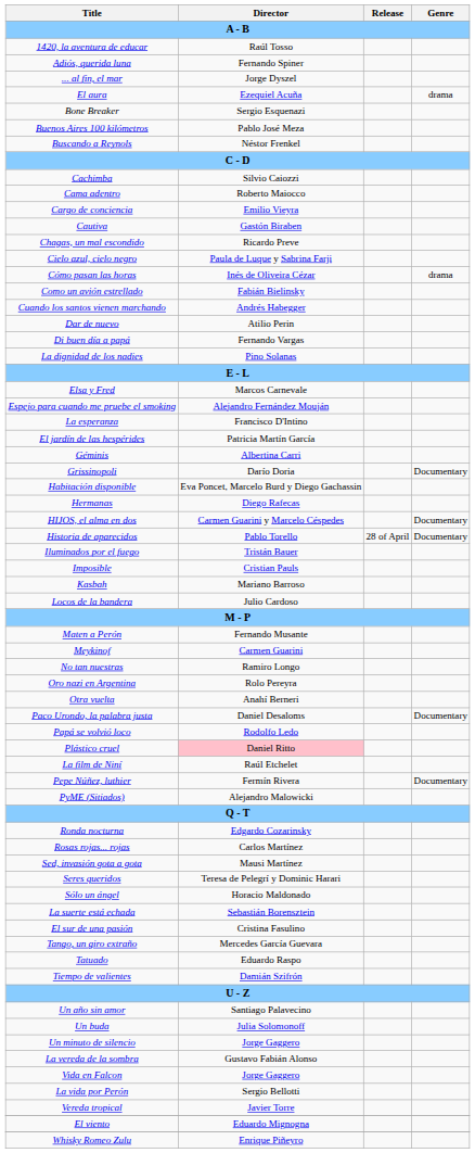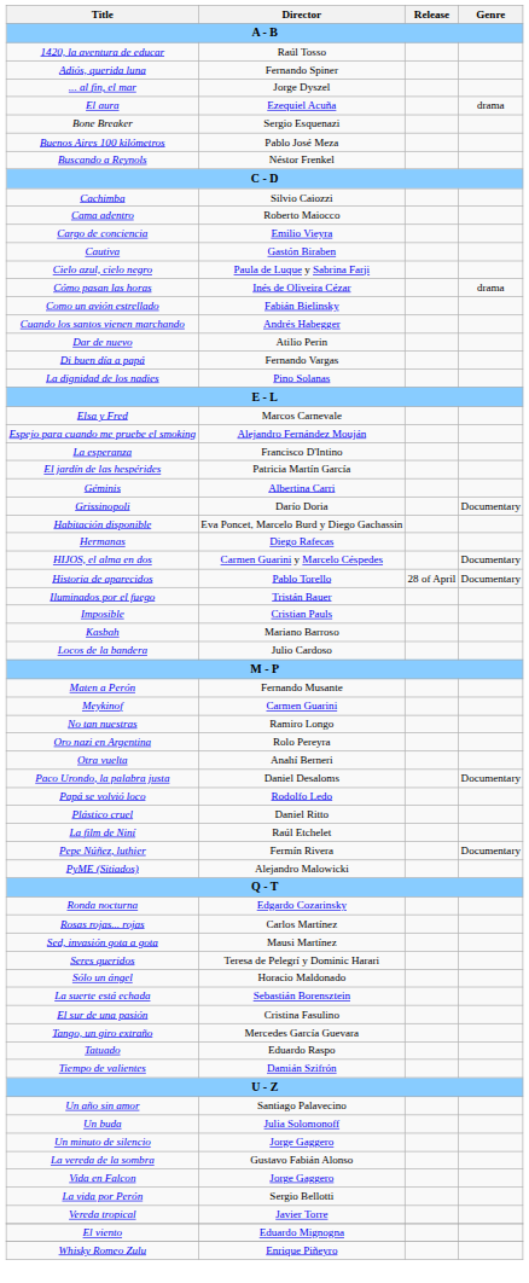- row: Chagas, un mal escondido | Ricardo Preve
Plástico cruel | Director: pink background -> no background
